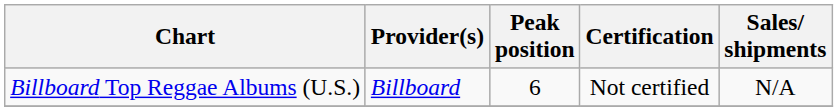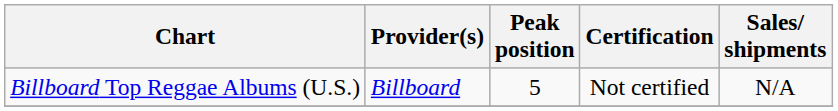Billboard Top Reggae Albums (U.S.) | Peak position: 6 -> 5
